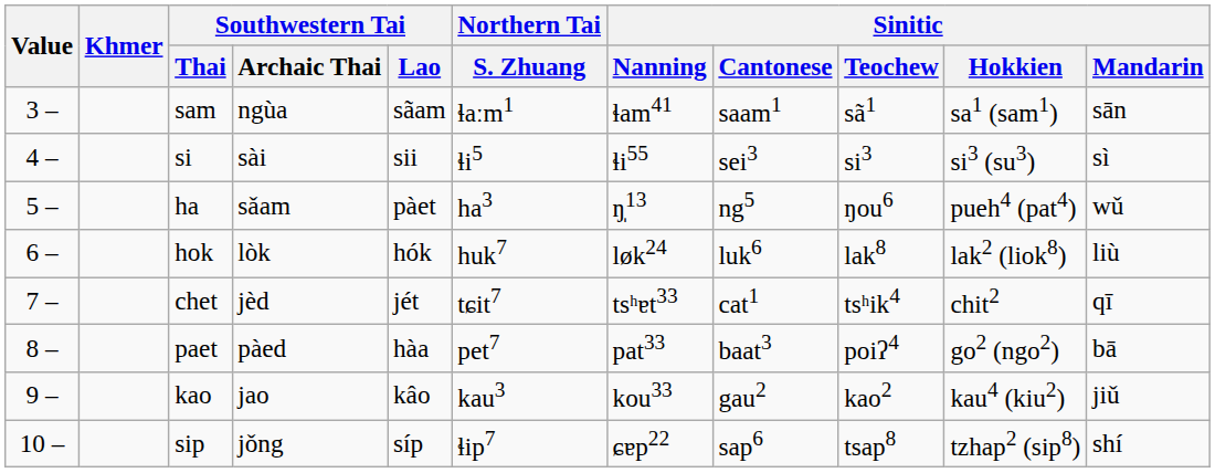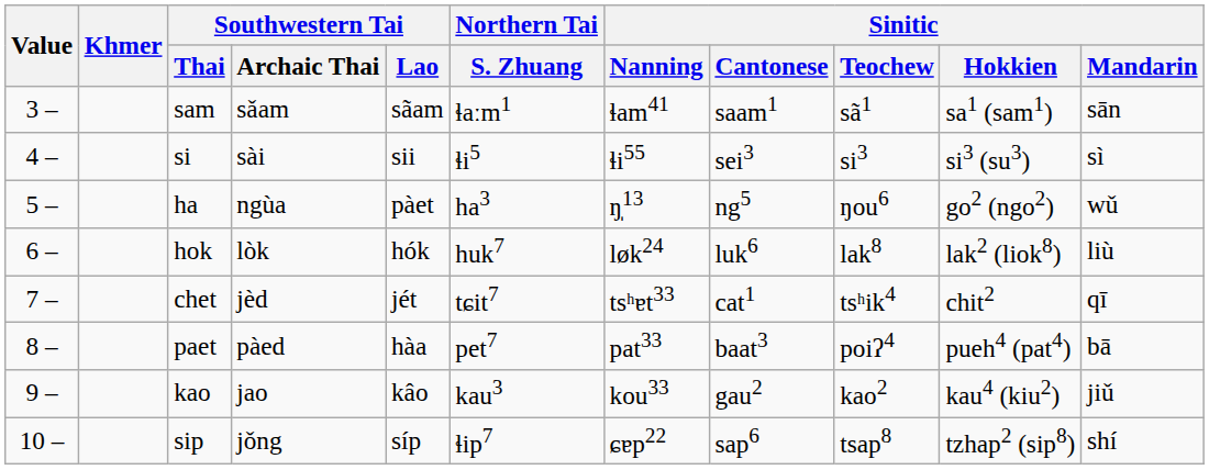sam | Southwestern Tai / Archaic Thai: ngùa -> sǎam
ha | Southwestern Tai / Archaic Thai: sǎam -> ngùa
ha | Sinitic / Hokkien: pueh4 (pat4) -> go2 (ngo2)
paet | Sinitic / Hokkien: go2 (ngo2) -> pueh4 (pat4)
